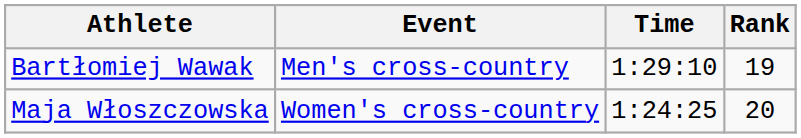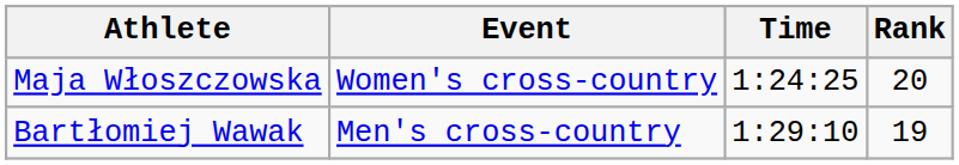rows swapped: Bartłomiej Wawak <-> Maja Włoszczowska
